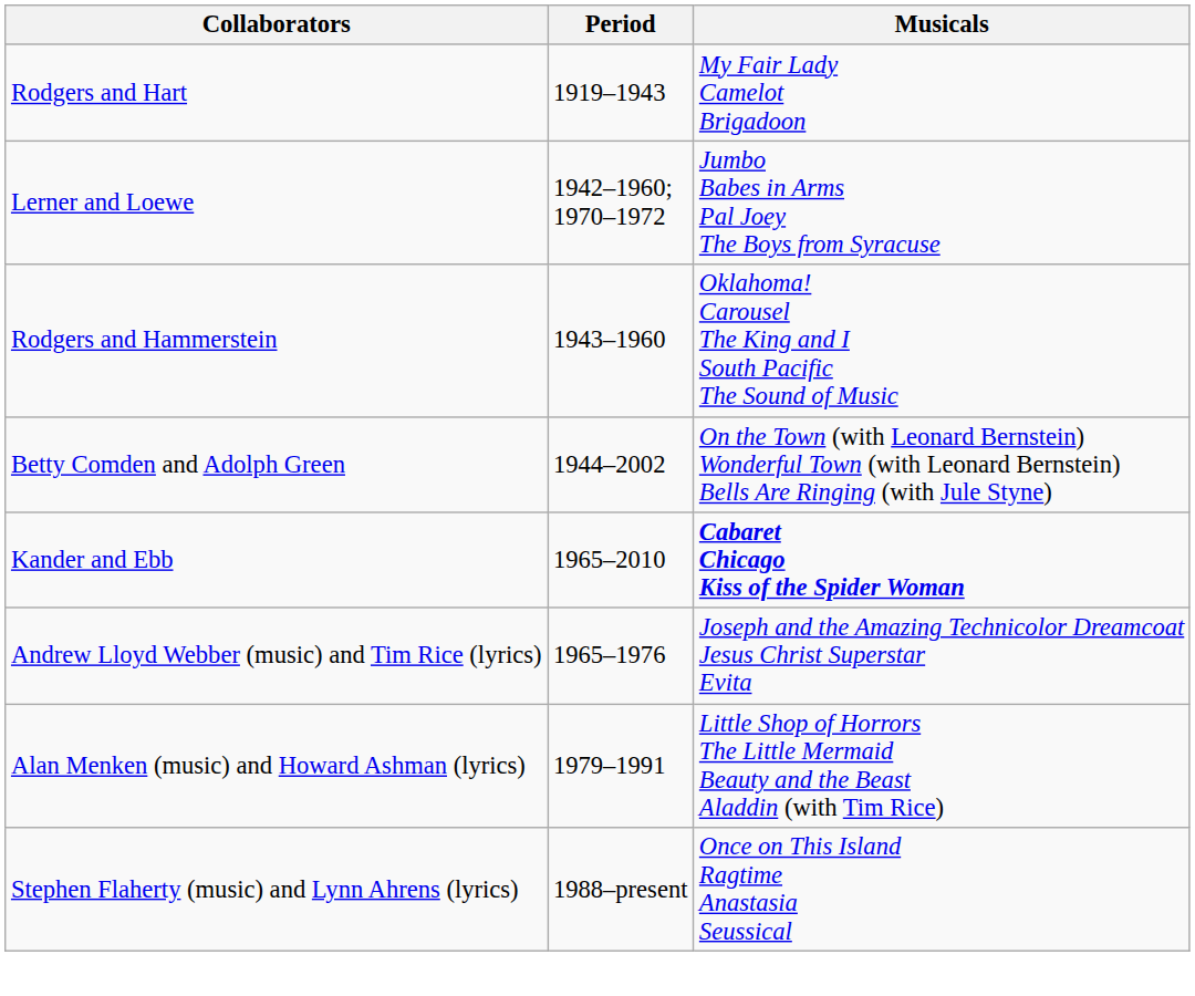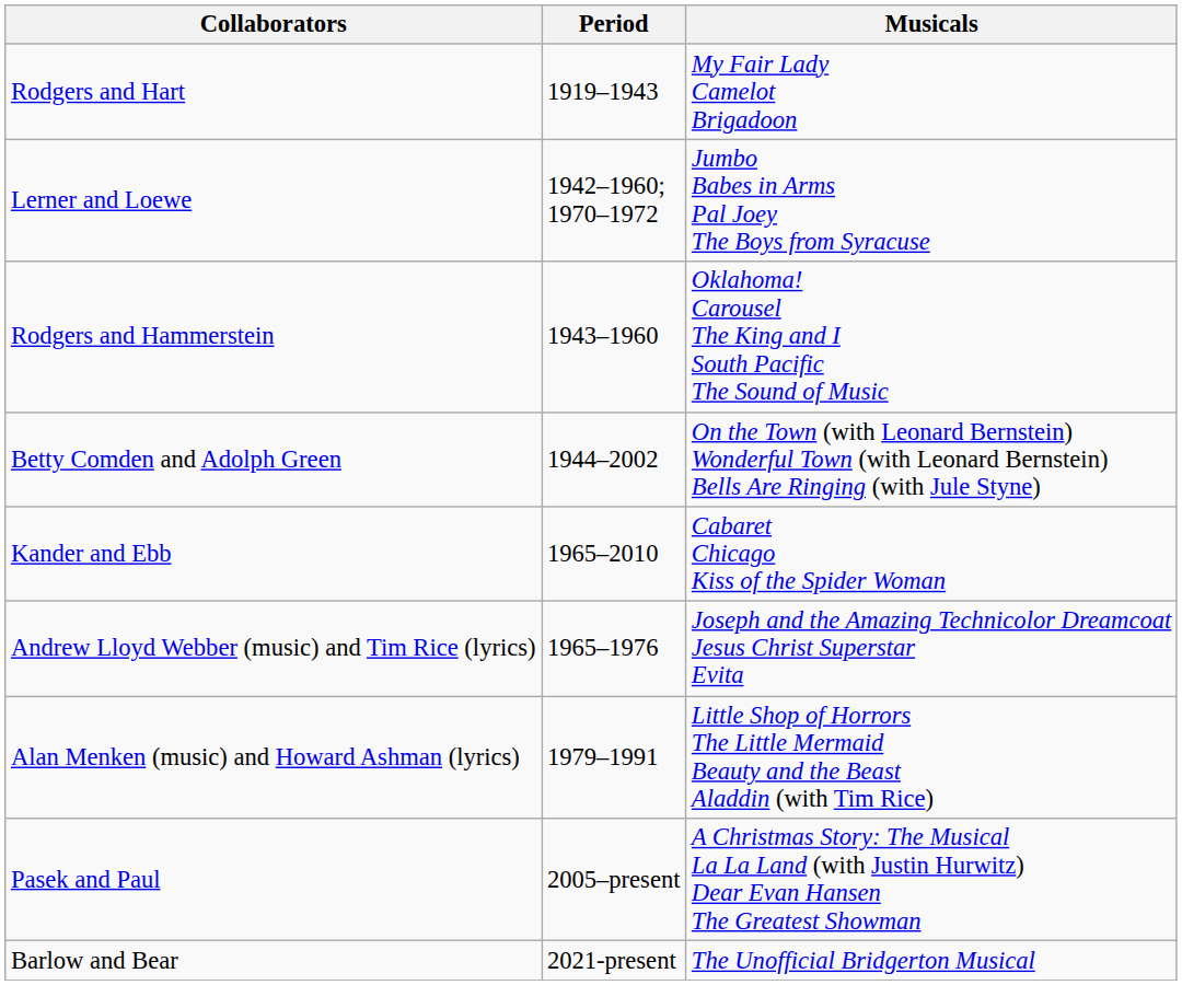Kander and Ebb | Musicals: bold -> normal
- row: Stephen Flaherty (music) and Lynn Ahrens (lyrics) | 1988–present | Once on This Island Ragtime Anastasia Seussical
+ row: Pasek and Paul | 2005–present | A Christmas Story: The Musical La La Land (with Justin Hurwitz) Dear Evan Hansen The Greatest Showman
+ row: Barlow and Bear | 2021-present | The Unofficial Bridgerton Musical
